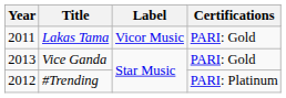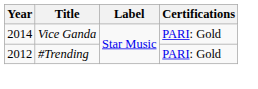- row: 2011 | Lakas Tama | Vicor Music | PARI: Gold
Vice Ganda | Year: 2013 -> 2014
#Trending | Certifications: PARI: Platinum -> PARI: Gold
